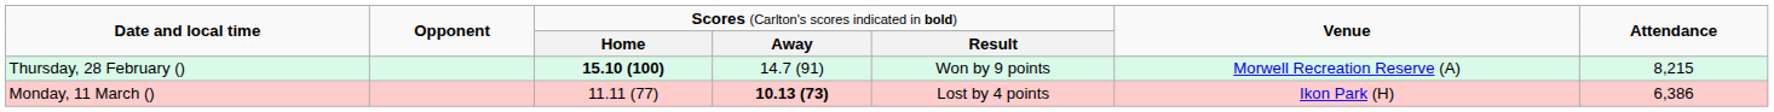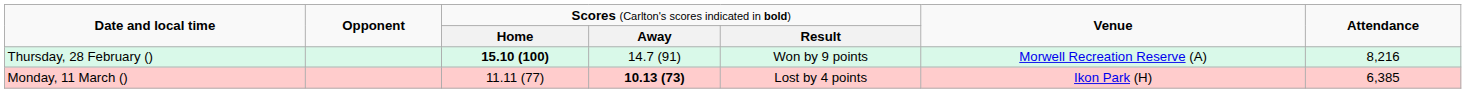Thursday, 28 February () | column 7: 8,215 -> 8,216
Monday, 11 March () | column 7: 6,386 -> 6,385
